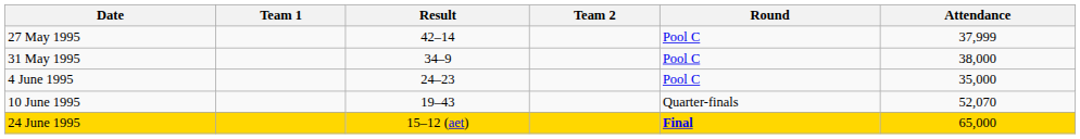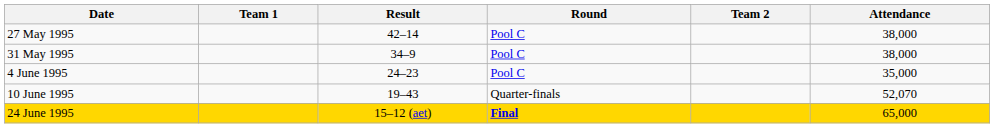columns swapped: Team 2 <-> Round
27 May 1995 | Attendance: 37,999 -> 38,000
